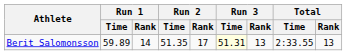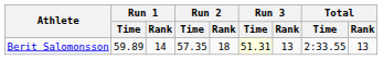Berit Salomonsson | Run 2 / Time: 51.35 -> 57.35
Berit Salomonsson | Run 2 / Rank: 17 -> 18
